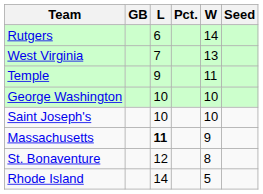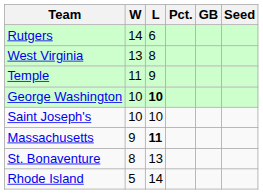columns swapped: W <-> GB
West Virginia | L: 7 -> 8
George Washington | L: normal -> bold
St. Bonaventure | L: 12 -> 13
